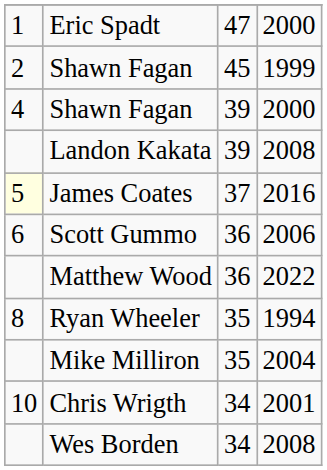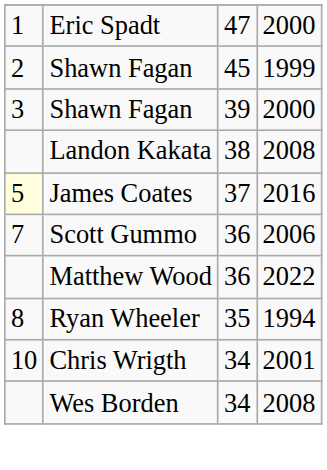Shawn Fagan / 2000 | column 1: 4 -> 3
Landon Kakata | column 3: 39 -> 38
Scott Gummo | column 1: 6 -> 7
- row: Mike Milliron | 35 | 2004
